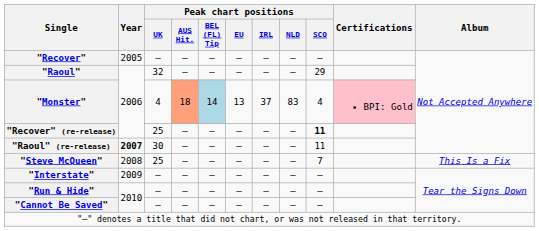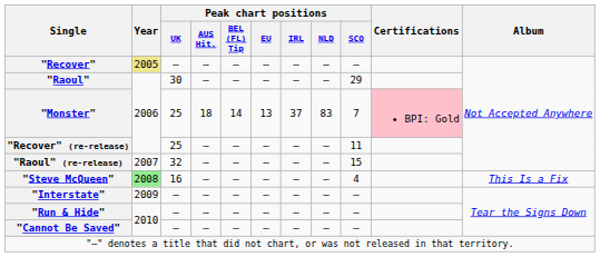"Recover" | Year: no background -> khaki background
"Raoul" | Peak chart positions / UK: 32 -> 30
"Monster" | Peak chart positions / UK: 4 -> 25
"Monster" | Peak chart positions / AUS Hit.: lightsalmon background -> no background
"Monster" | Peak chart positions / BEL (FL) Tip: lightblue background -> no background
"Monster" | Peak chart positions / SCO: 4 -> 7
"Recover" (re-release) | Peak chart positions / SCO: bold -> normal
"Raoul" (re-release) | Year: bold -> normal
"Raoul" (re-release) | Peak chart positions / UK: 30 -> 32
"Raoul" (re-release) | Peak chart positions / SCO: 11 -> 15
"Steve McQueen" | Year: no background -> lightgreen background
"Steve McQueen" | Peak chart positions / UK: 25 -> 16
"Steve McQueen" | Peak chart positions / SCO: 7 -> 4
